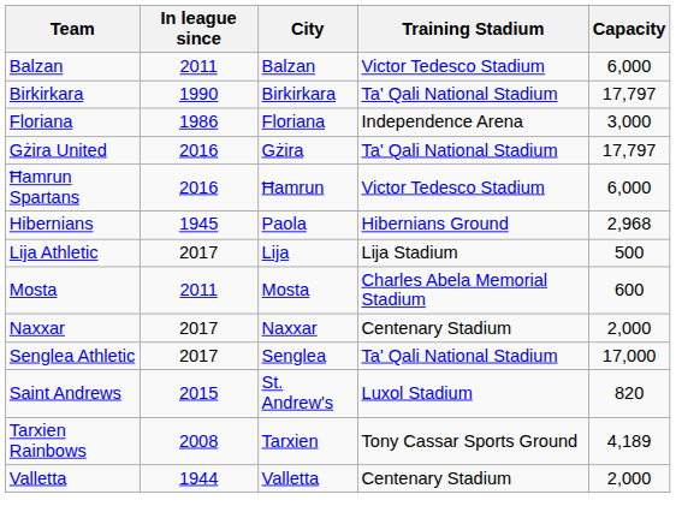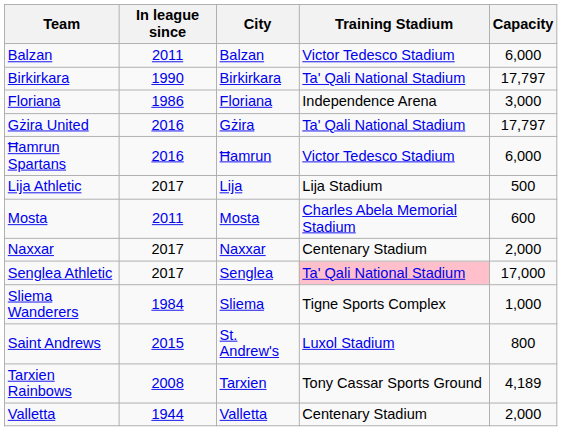- row: Hibernians | 1945 | Paola | Hibernians Ground | 2,968
Senglea Athletic | Training Stadium: no background -> pink background
+ row: Sliema Wanderers | 1984 | Sliema | Tigne Sports Complex | 1,000
Saint Andrews | Capacity: 820 -> 800
